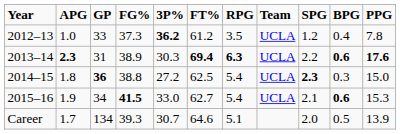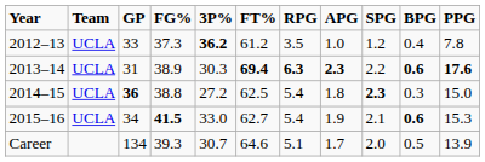columns swapped: Team <-> APG
